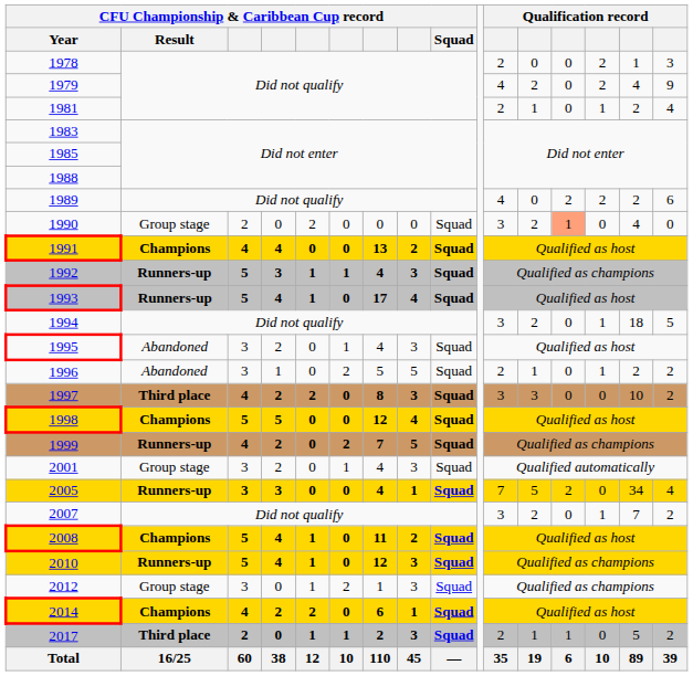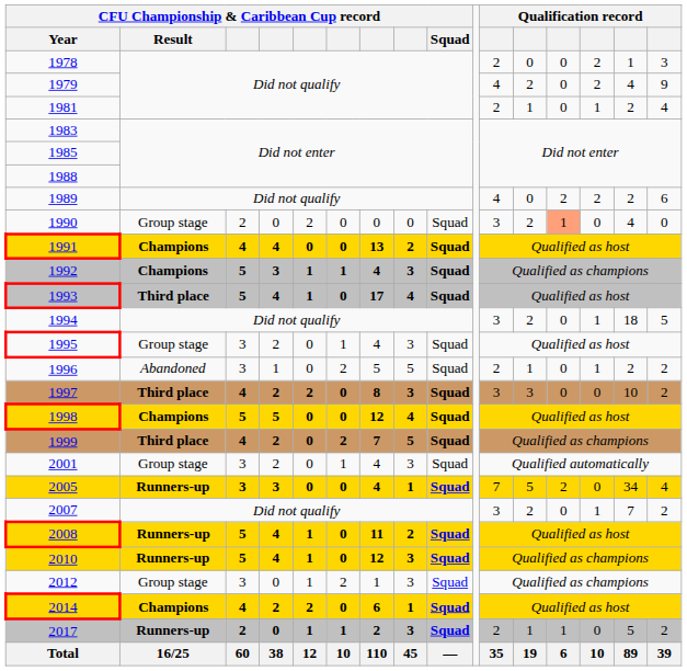1992 | CFU Championship & Caribbean Cup record / Result: Runners-up -> Champions
1993 | CFU Championship & Caribbean Cup record / Result: Runners-up -> Third place
1995 | CFU Championship & Caribbean Cup record / Result: Abandoned -> Group stage
1999 | CFU Championship & Caribbean Cup record / Result: Runners-up -> Third place
2008 | CFU Championship & Caribbean Cup record / Result: Champions -> Runners-up
2017 | CFU Championship & Caribbean Cup record / Result: Third place -> Runners-up
